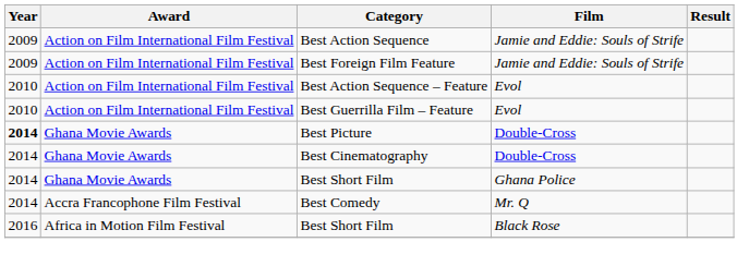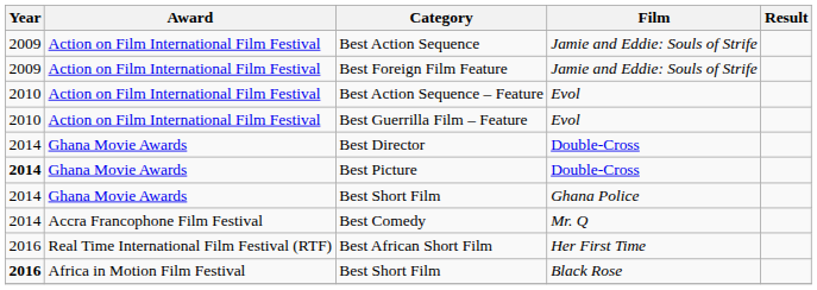+ row: 2014 | Ghana Movie Awards | Best Director | Double-Cross
- row: 2014 | Ghana Movie Awards | Best Cinematography | Double-Cross
+ row: 2016 | Real Time International Film Festival (RTF) | Best African Short Film | Her First Time
Best Short Film / Black Rose | Year: normal -> bold
